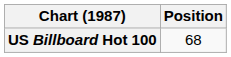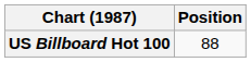US Billboard Hot 100 | Position: 68 -> 88
